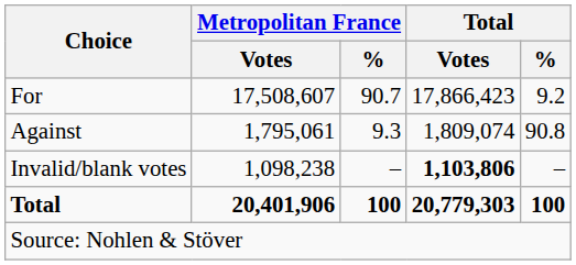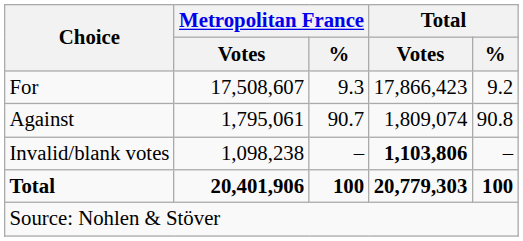For | Metropolitan France / %: 90.7 -> 9.3
Against | Metropolitan France / %: 9.3 -> 90.7
